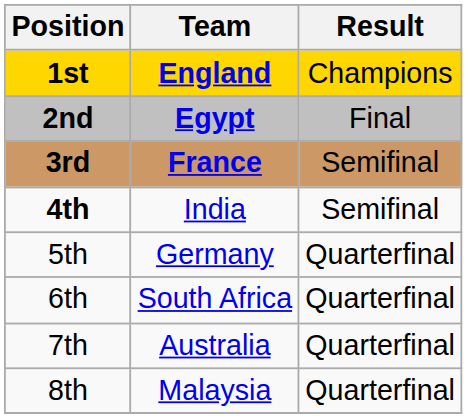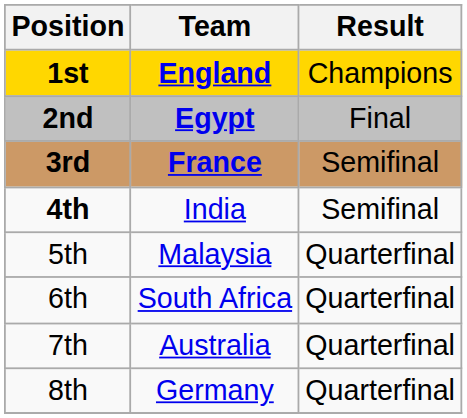5th | Team: Germany -> Malaysia
8th | Team: Malaysia -> Germany
